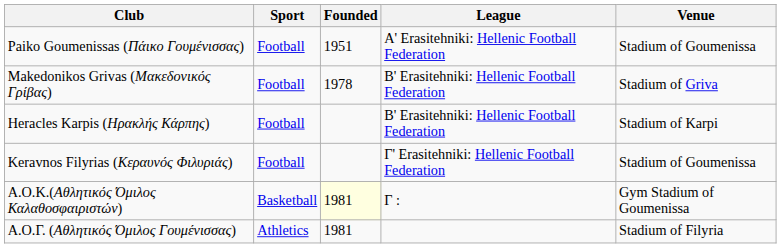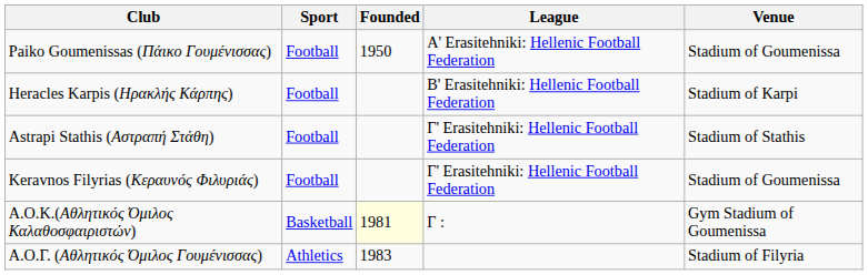Paiko Goumenissas (Πάικο Γουμένισσας) | Founded: 1951 -> 1950
- row: Makedonikos Grivas (Μακεδονικός Γρίβας) | Football | 1978 | B' Erasitehniki: Hellenic Football Federation | Stadium of Griva
+ row: Astrapi Stathis (Αστραπή Στάθη) | Football | Γ' Erasitehniki: Hellenic Football Federation | Stadium of Stathis
Α.Ο.Γ. (Αθλητικός Όμιλος Γουμένισσας) | Founded: 1981 -> 1983
